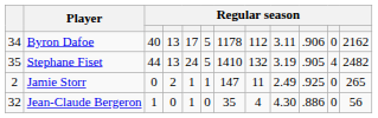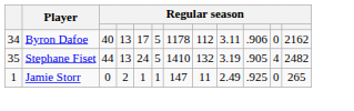Jamie Storr | column 1: 2 -> 1
- row: 32 | Jean-Claude Bergeron | 1 | 0 | 1 | 0 | 35 | 4 | 4.30 | .886 | 0 | 56
